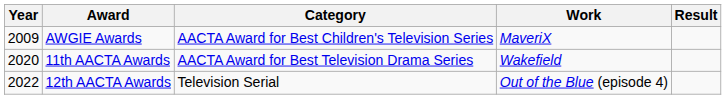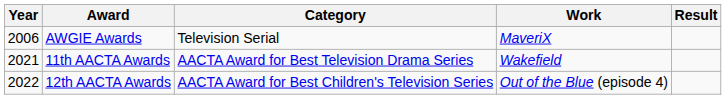AWGIE Awards | Year: 2009 -> 2006
AWGIE Awards | Category: AACTA Award for Best Children's Television Series -> Television Serial
11th AACTA Awards | Year: 2020 -> 2021
12th AACTA Awards | Category: Television Serial -> AACTA Award for Best Children's Television Series
